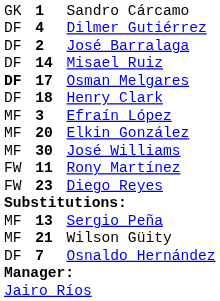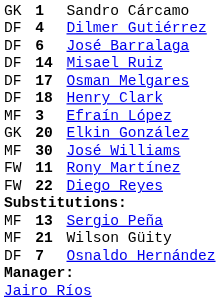José Barralaga | column 2: 2 -> 6
Osman Melgares | column 1: bold -> normal
Elkin González | column 1: MF -> GK
Diego Reyes | column 2: 23 -> 22
